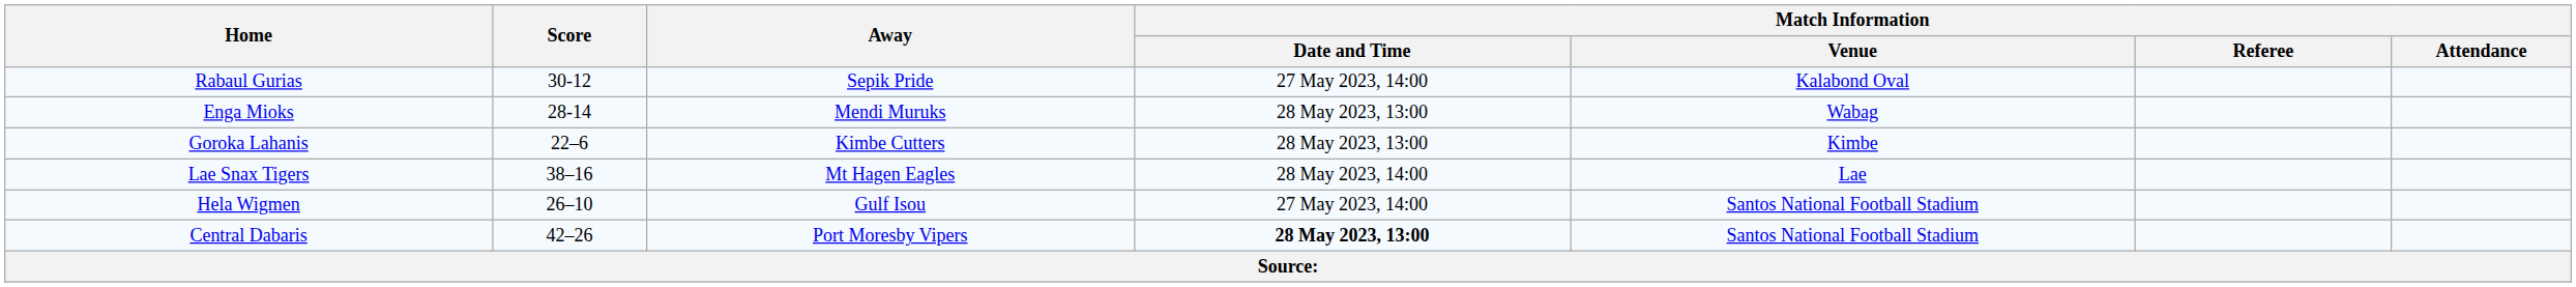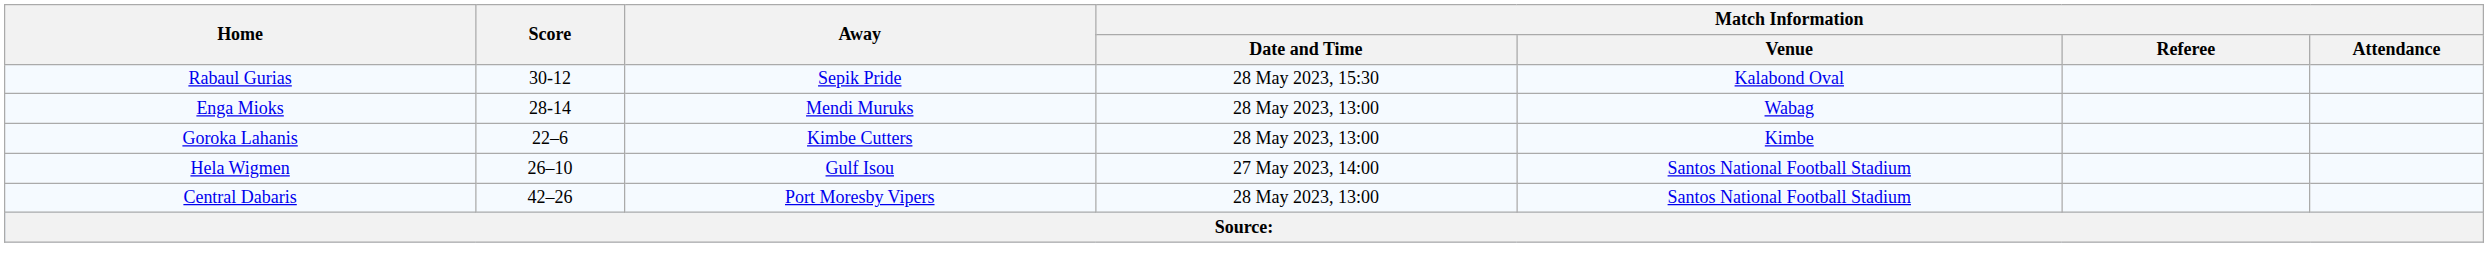Rabaul Gurias | Match Information / Date and Time: 27 May 2023, 14:00 -> 28 May 2023, 15:30
- row: Lae Snax Tigers | 38–16 | Mt Hagen Eagles | 28 May 2023, 14:00 | Lae
Central Dabaris | Match Information / Date and Time: bold -> normal
